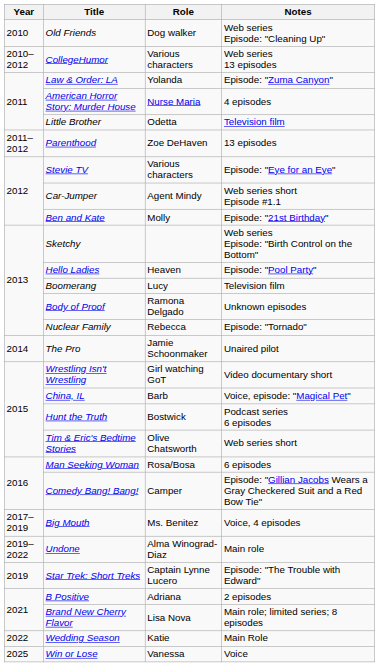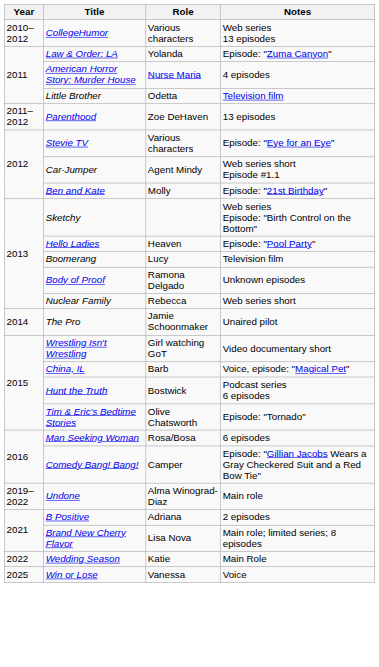- row: 2010 | Old Friends | Dog walker | Web series Episode: "Cleaning Up"
Nuclear Family | Notes: Episode: "Tornado" -> Web series short
Tim & Eric's Bedtime Stories | Notes: Web series short -> Episode: "Tornado"
- row: 2017–2019 | Big Mouth | Ms. Benitez | Voice, 4 episodes
- row: 2019 | Star Trek: Short Treks | Captain Lynne Lucero | Episode: "The Trouble with Edward"
